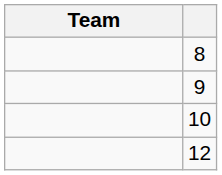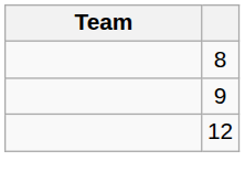- row: 10
